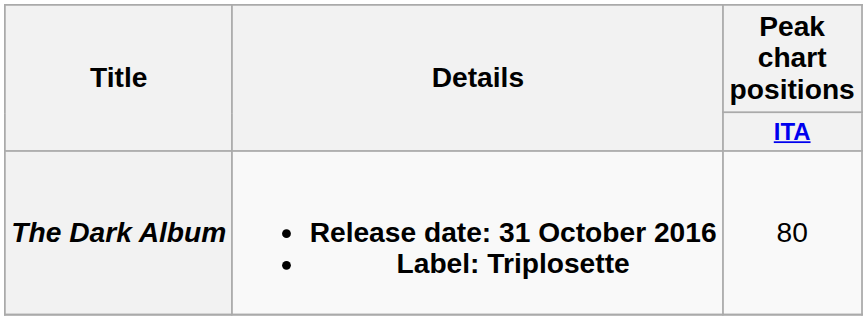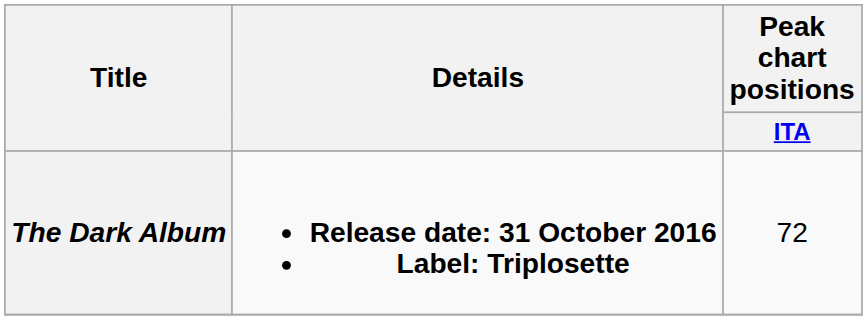The Dark Album | Peak chart positions / ITA: 80 -> 72
